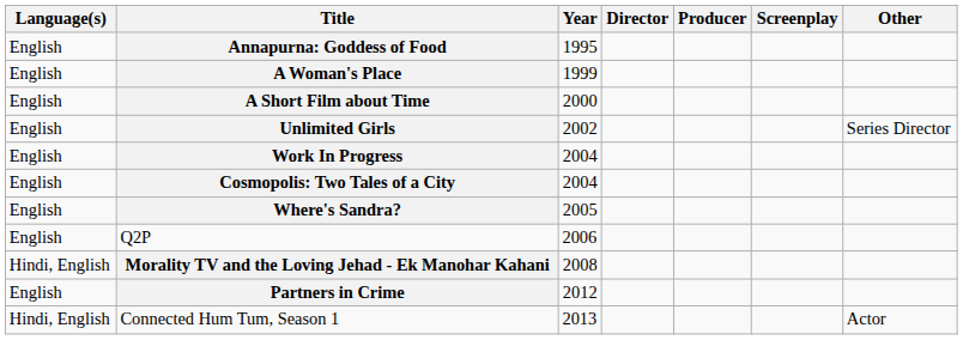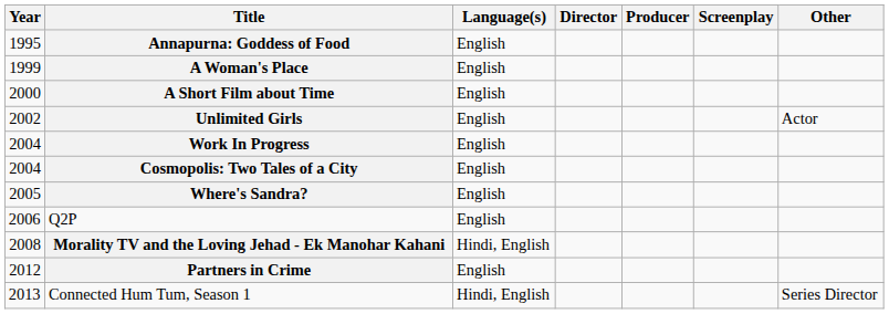columns swapped: Year <-> Language(s)
Unlimited Girls | Other: Series Director -> Actor
Connected Hum Tum, Season 1 | Other: Actor -> Series Director
